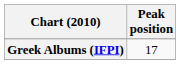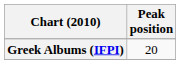Greek Albums (IFPI) | Peak position: 17 -> 20
